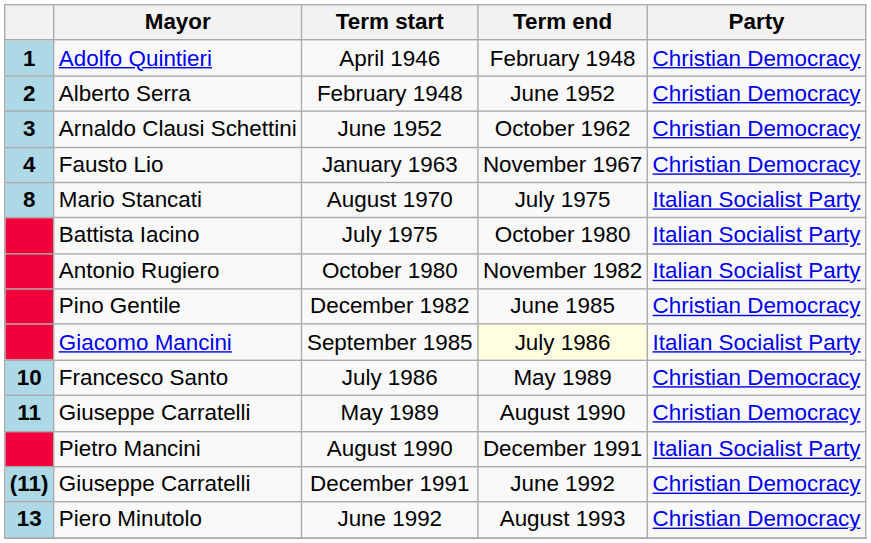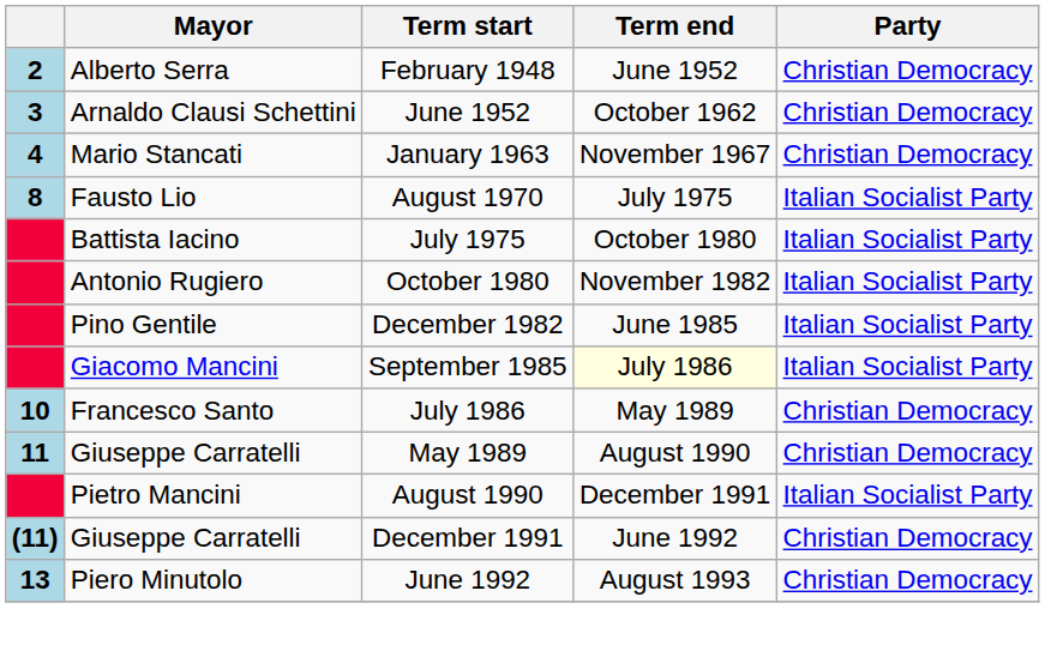- row: 1 | Adolfo Quintieri | April 1946 | February 1948 | Christian Democracy
January 1963 | Mayor: Fausto Lio -> Mario Stancati
August 1970 | Mayor: Mario Stancati -> Fausto Lio
December 1982 | Party: Christian Democracy -> Italian Socialist Party
